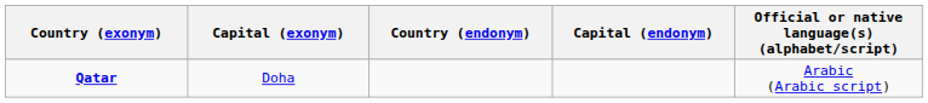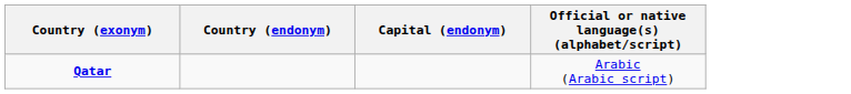- column: Capital (exonym) | Doha
